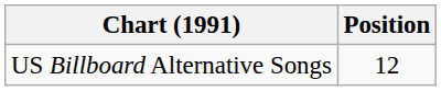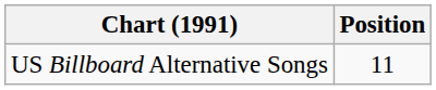US Billboard Alternative Songs | Position: 12 -> 11
